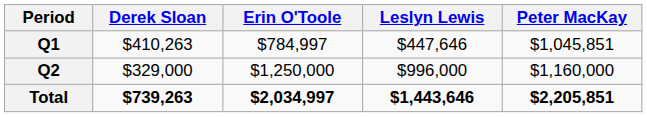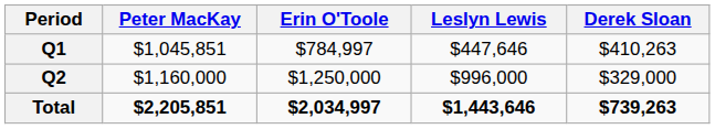columns swapped: Peter MacKay <-> Derek Sloan
